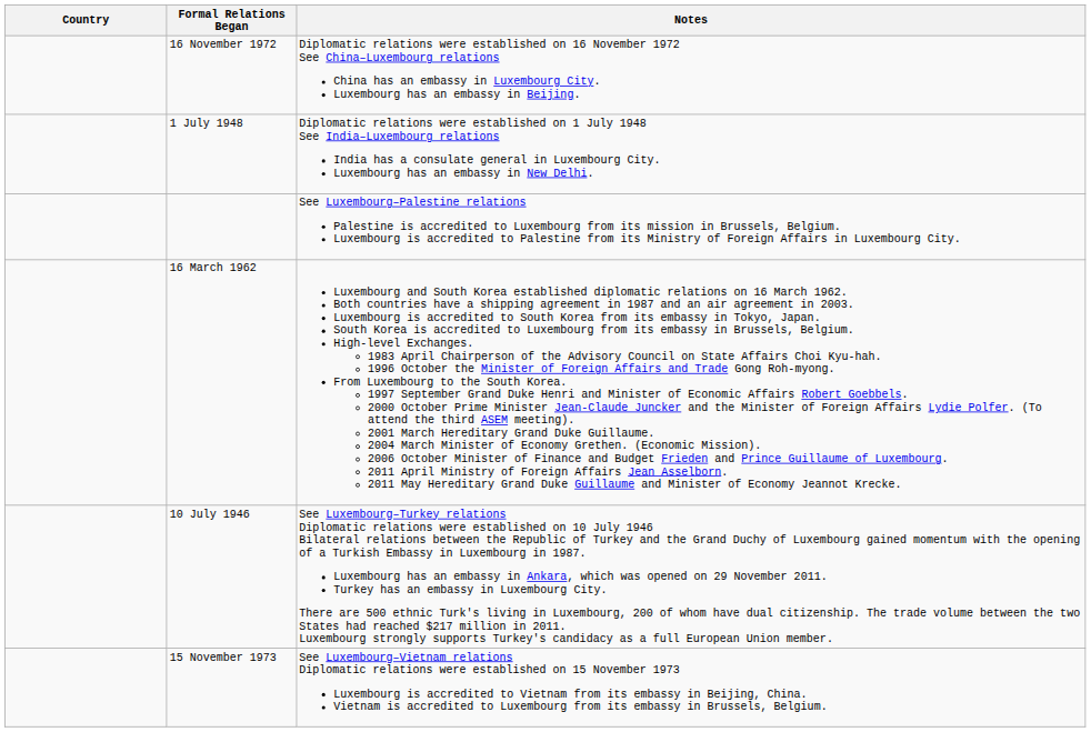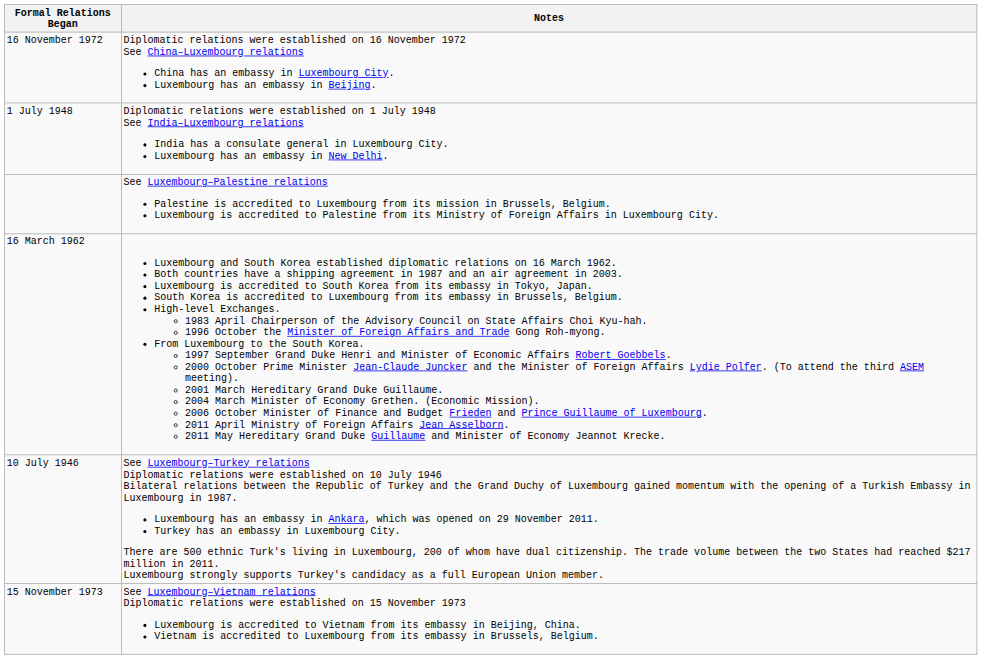- column: Country
